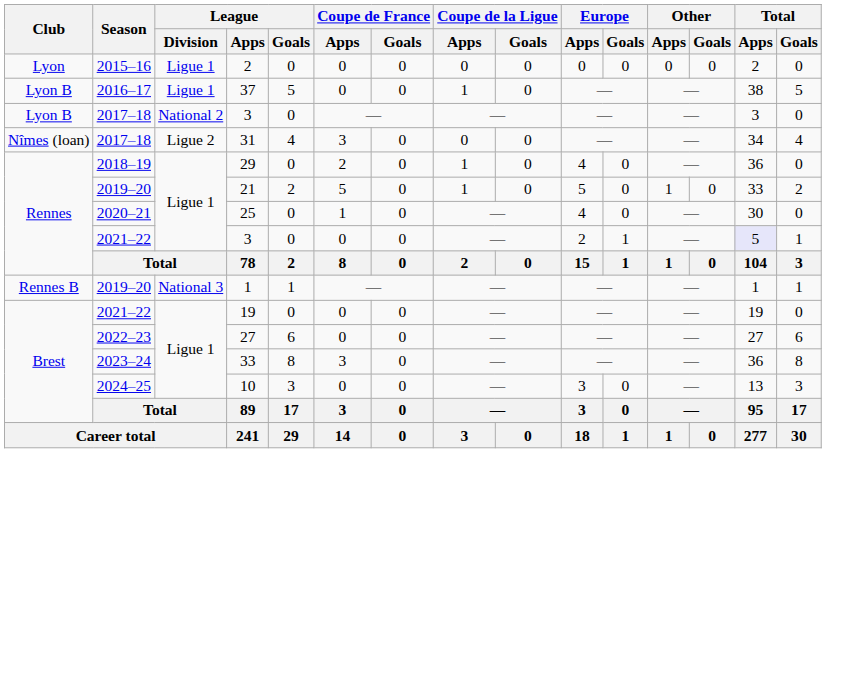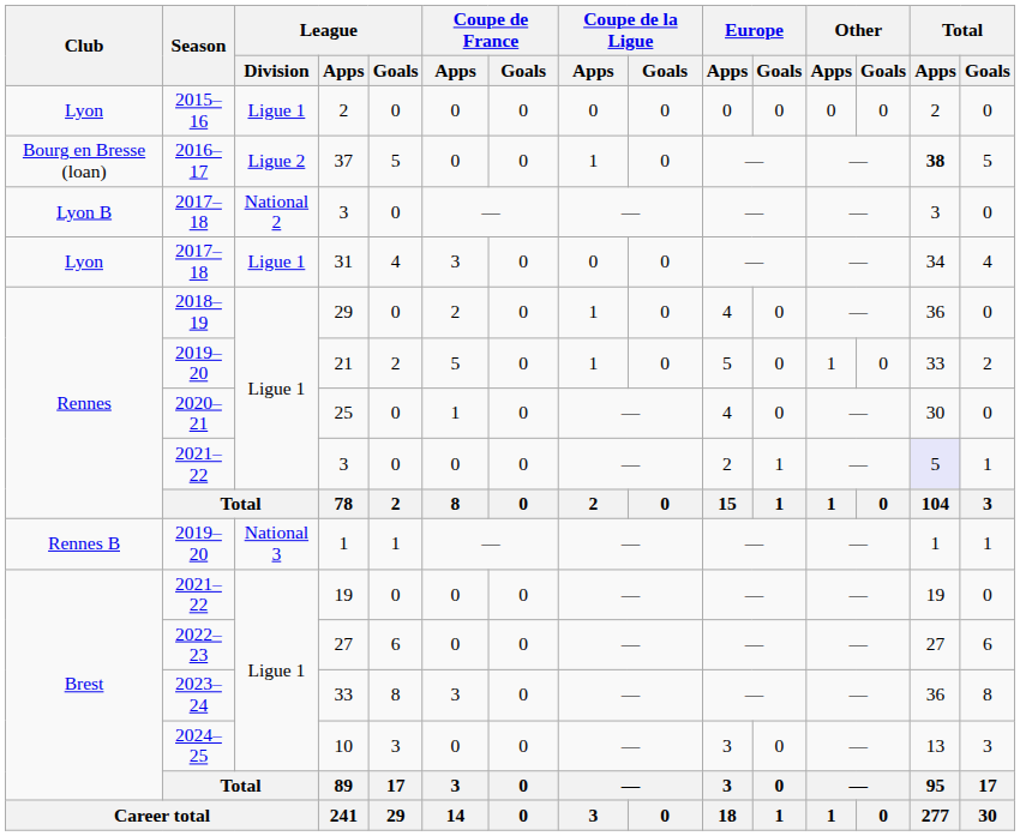37 | Club: Lyon B -> Bourg en Bresse (loan)
37 | League / Division: Ligue 1 -> Ligue 2
37 | Total / Apps: normal -> bold
31 | Club: Nîmes (loan) -> Lyon
31 | League / Division: Ligue 2 -> Ligue 1
